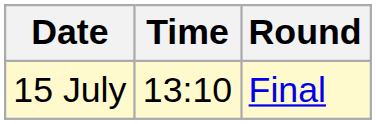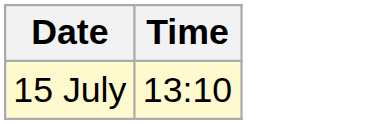- column: Round | Final
